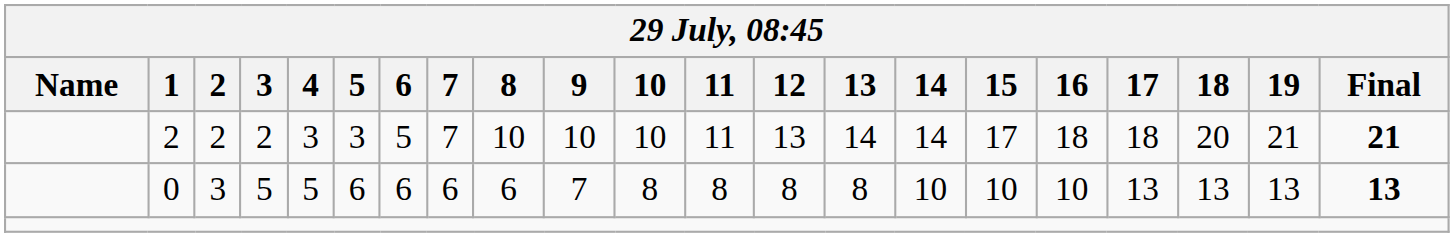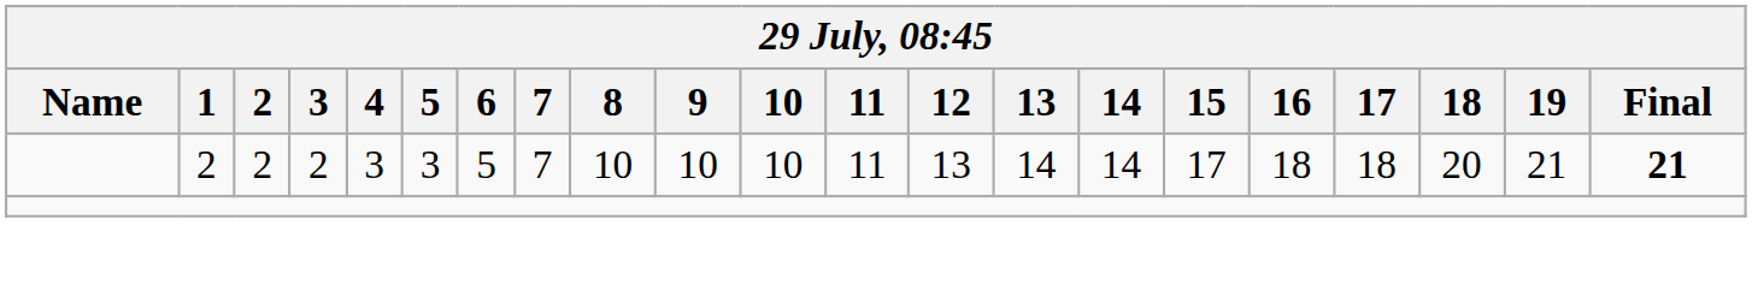- row: 0 | 3 | 5 | 5 | 6 | 6 | 6 | 6 | 7 | 8 | 8 | 8 | 8 | 10 | 10 | 10 | 13 | 13 | 13 | 13
